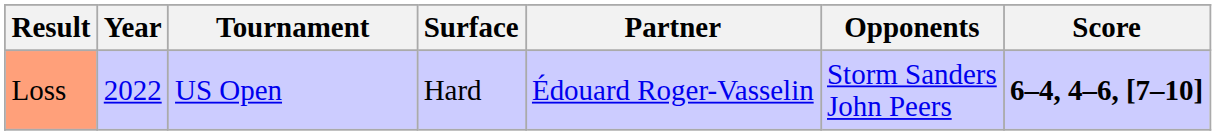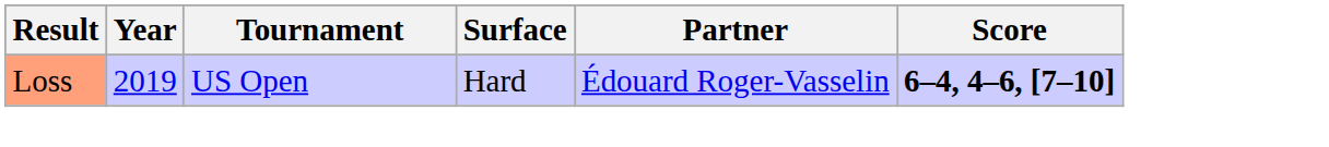- column: Opponents | Storm Sanders John Peers
Loss | Year: 2022 -> 2019
